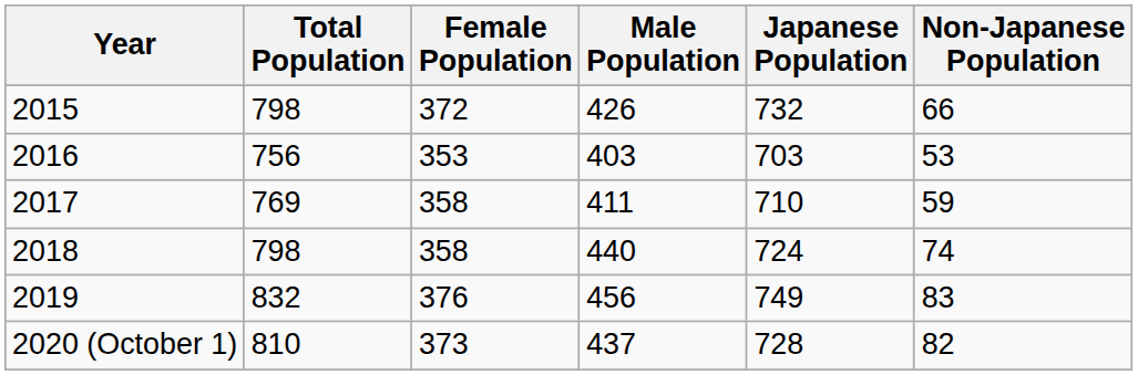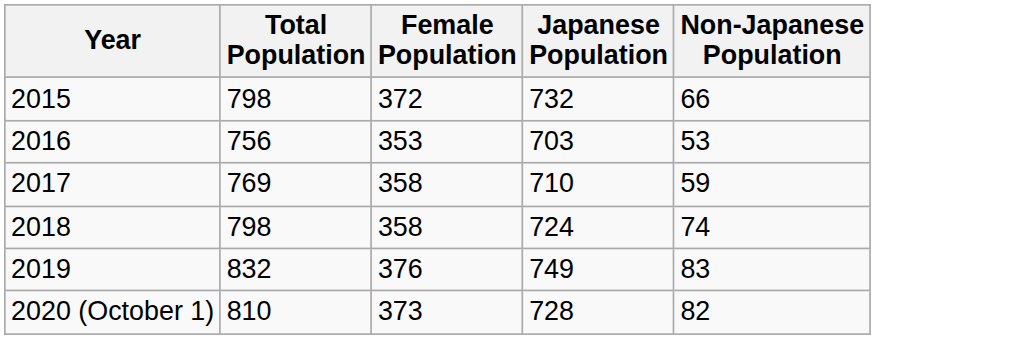- column: Male Population | 426 | 403 | 411 | 440 | 456 | 437
